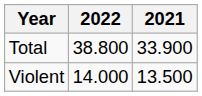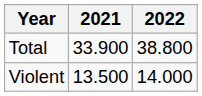columns swapped: 2021 <-> 2022
